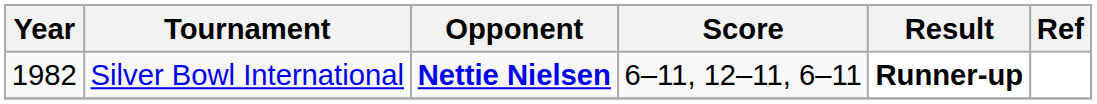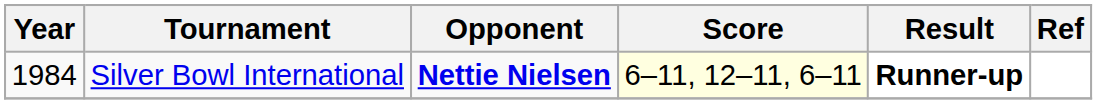Silver Bowl International | Year: 1982 -> 1984
Silver Bowl International | Score: no background -> lightyellow background
